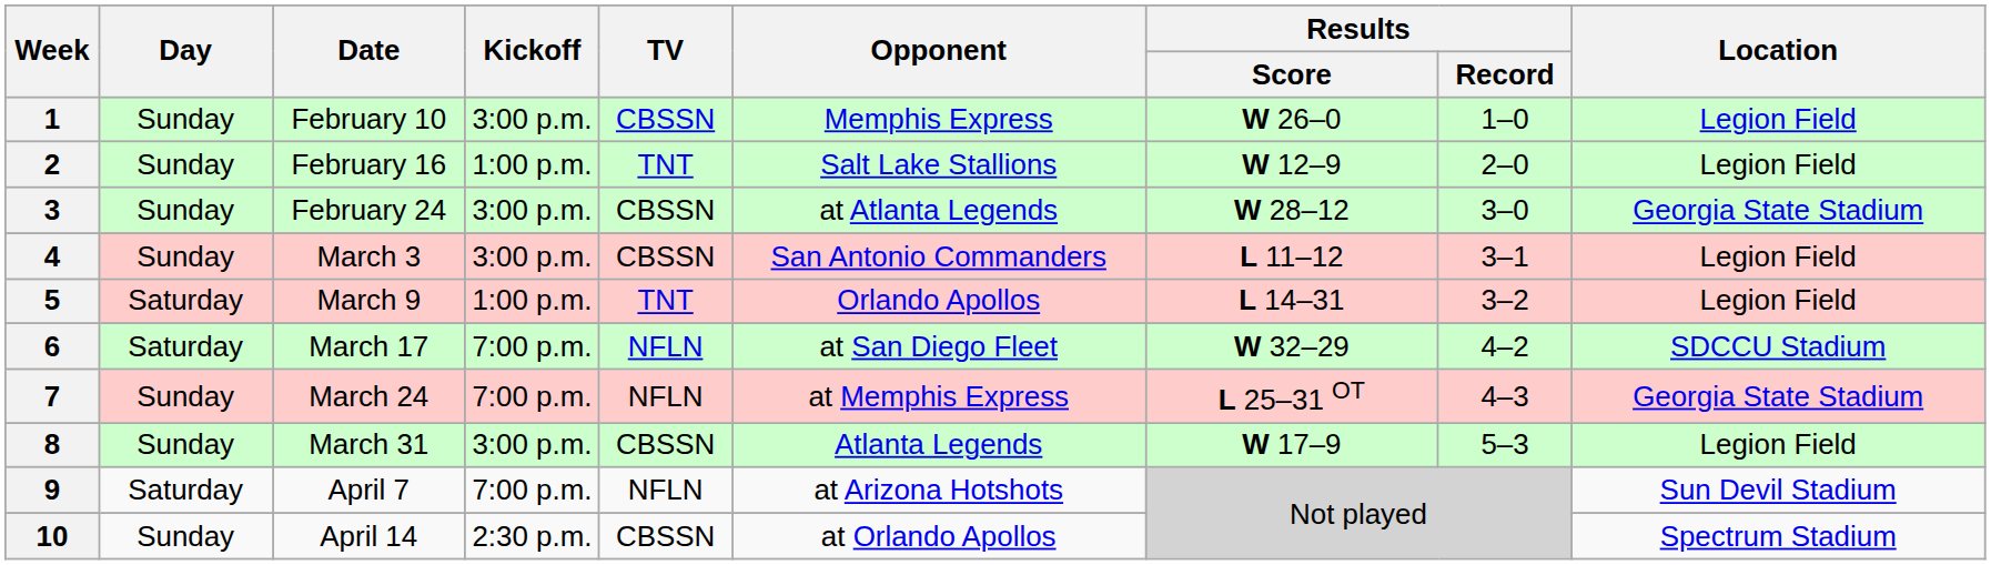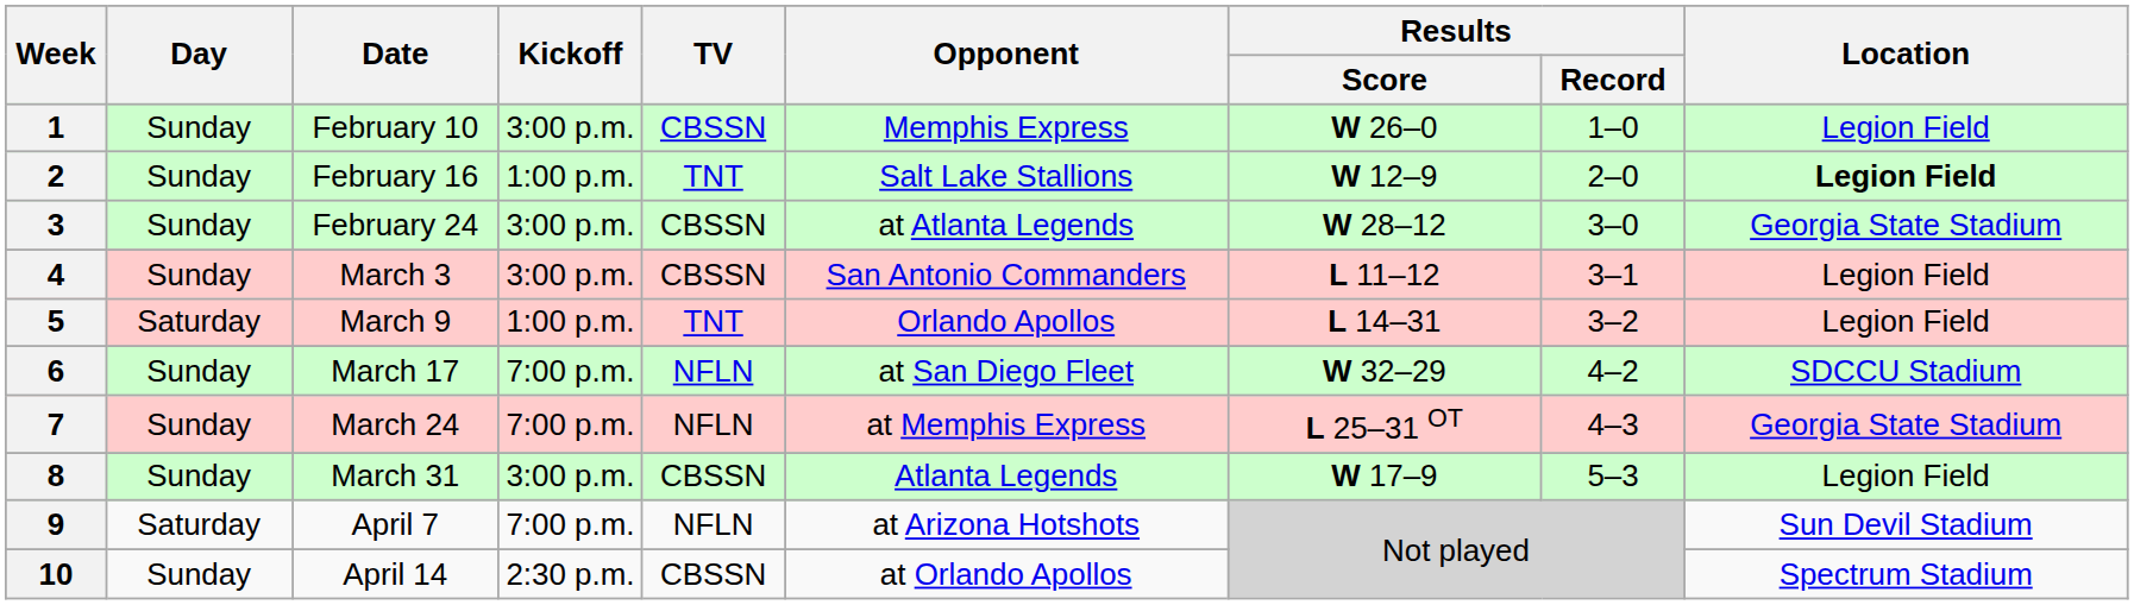2 | Location: normal -> bold
6 | Day: Saturday -> Sunday
